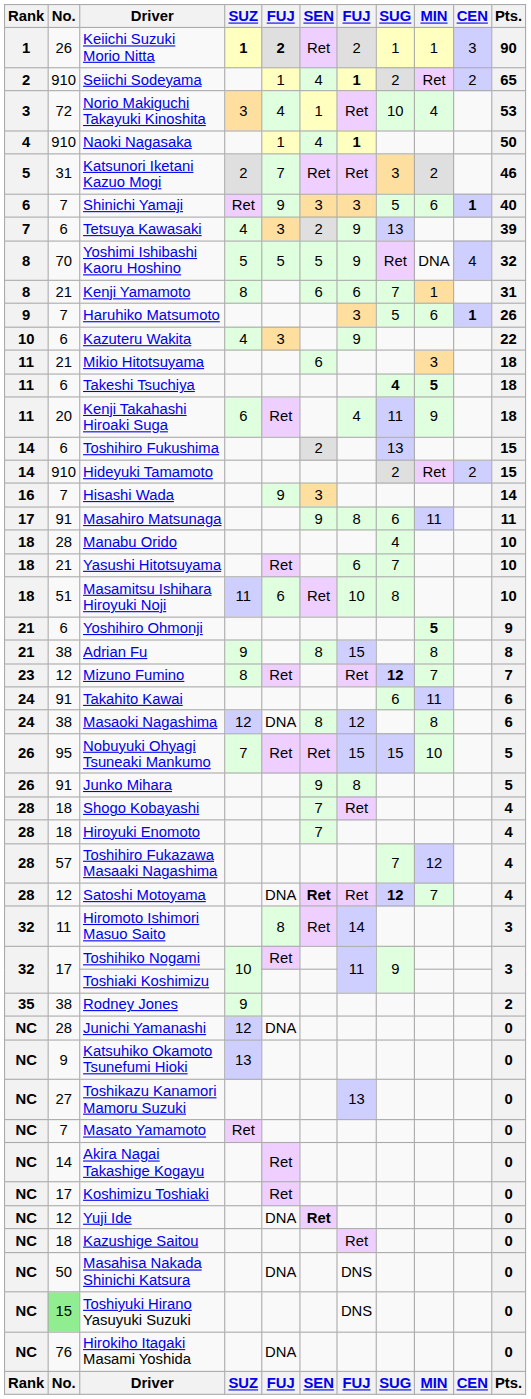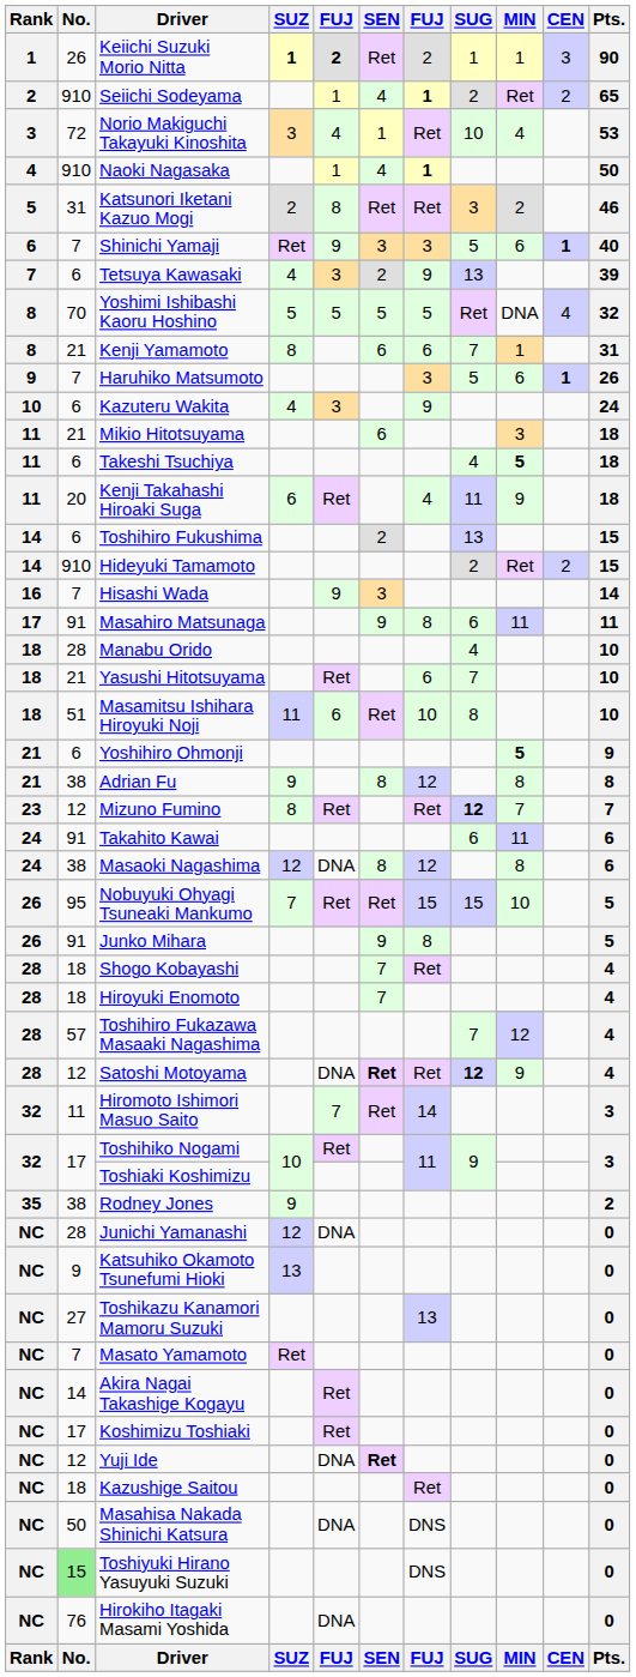Katsunori Iketani Kazuo Mogi | column 5: 7 -> 8
Yoshimi Ishibashi Kaoru Hoshino | column 7: 9 -> 5
Kazuteru Wakita | Pts.: 22 -> 24
Takeshi Tsuchiya | SUG: bold -> normal
Adrian Fu | column 7: 15 -> 12
Satoshi Motoyama | MIN: 7 -> 9
Hiromoto Ishimori Masuo Saito | column 5: 8 -> 7
